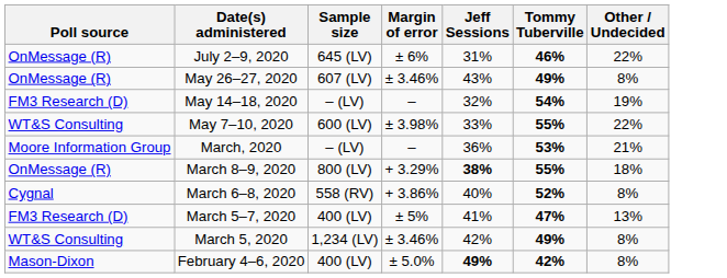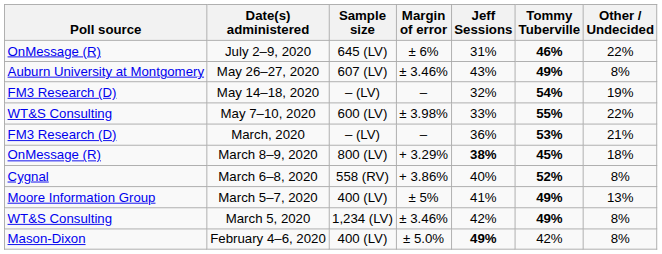May 26–27, 2020 | Poll source: OnMessage (R) -> Auburn University at Montgomery
March, 2020 | Poll source: Moore Information Group -> FM3 Research (D)
March 8–9, 2020 | Tommy Tuberville: 55% -> 45%
March 5–7, 2020 | Poll source: FM3 Research (D) -> Moore Information Group
March 5–7, 2020 | Tommy Tuberville: 47% -> 49%
February 4–6, 2020 | Tommy Tuberville: bold -> normal
